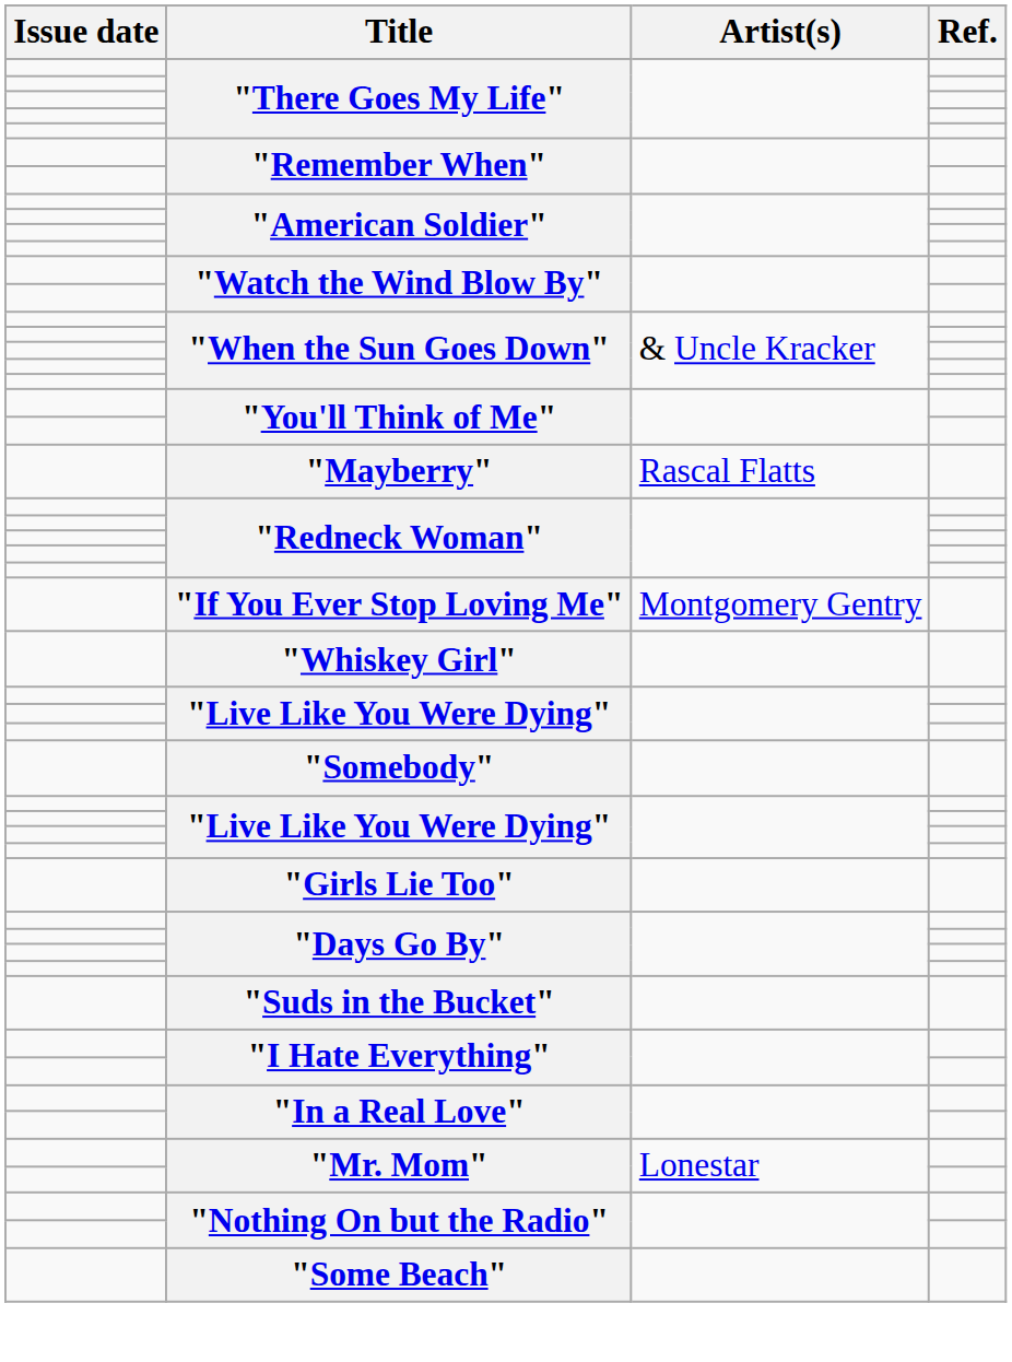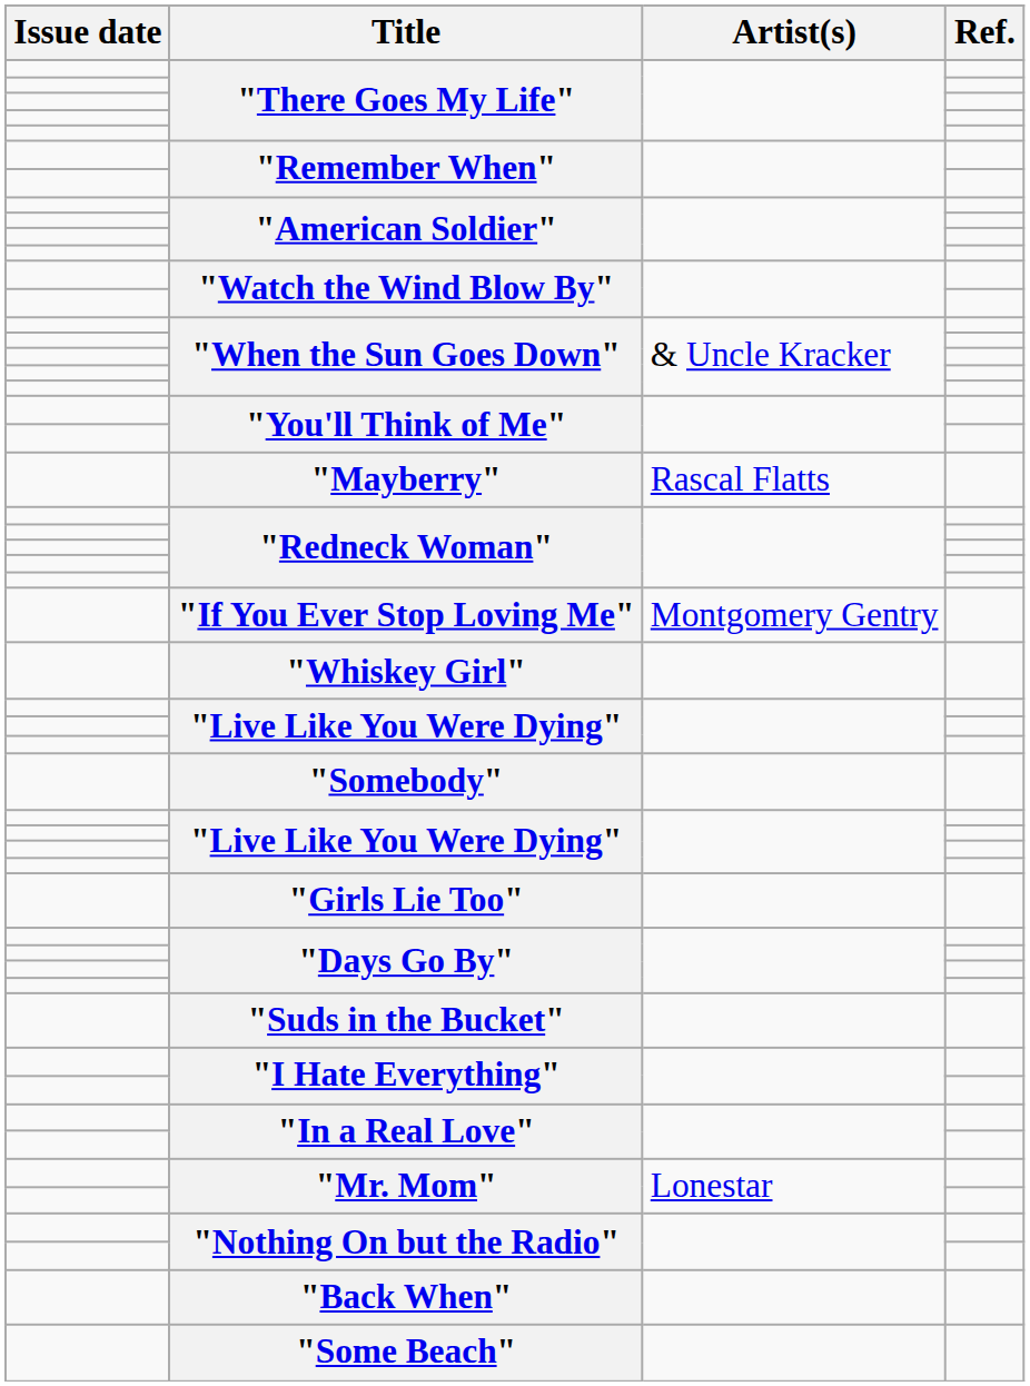+ row: "Back When"
